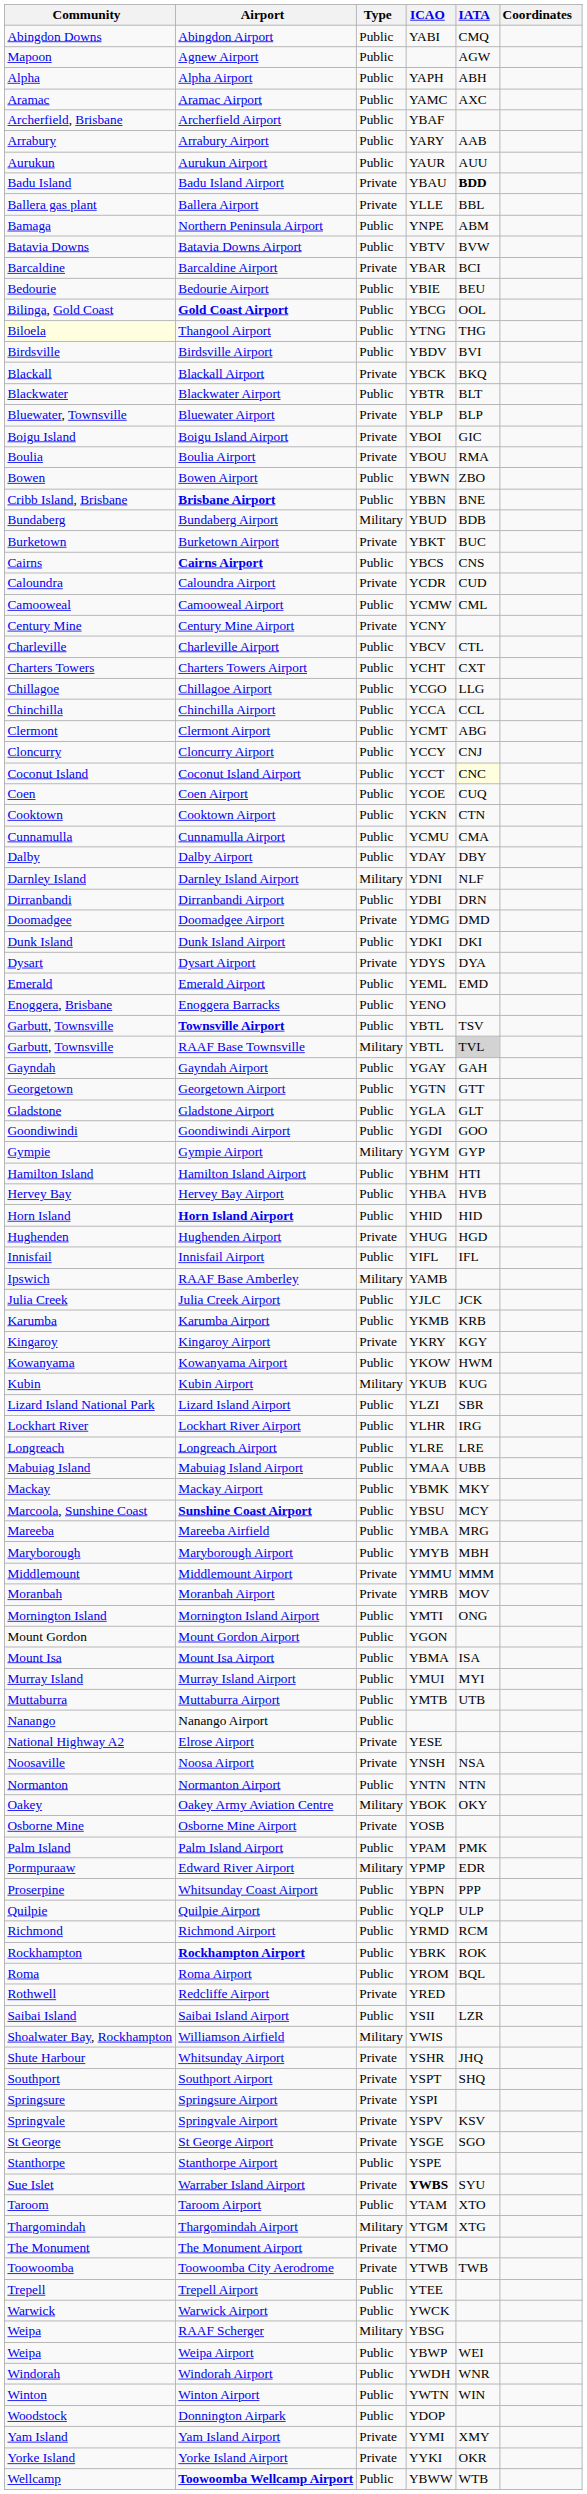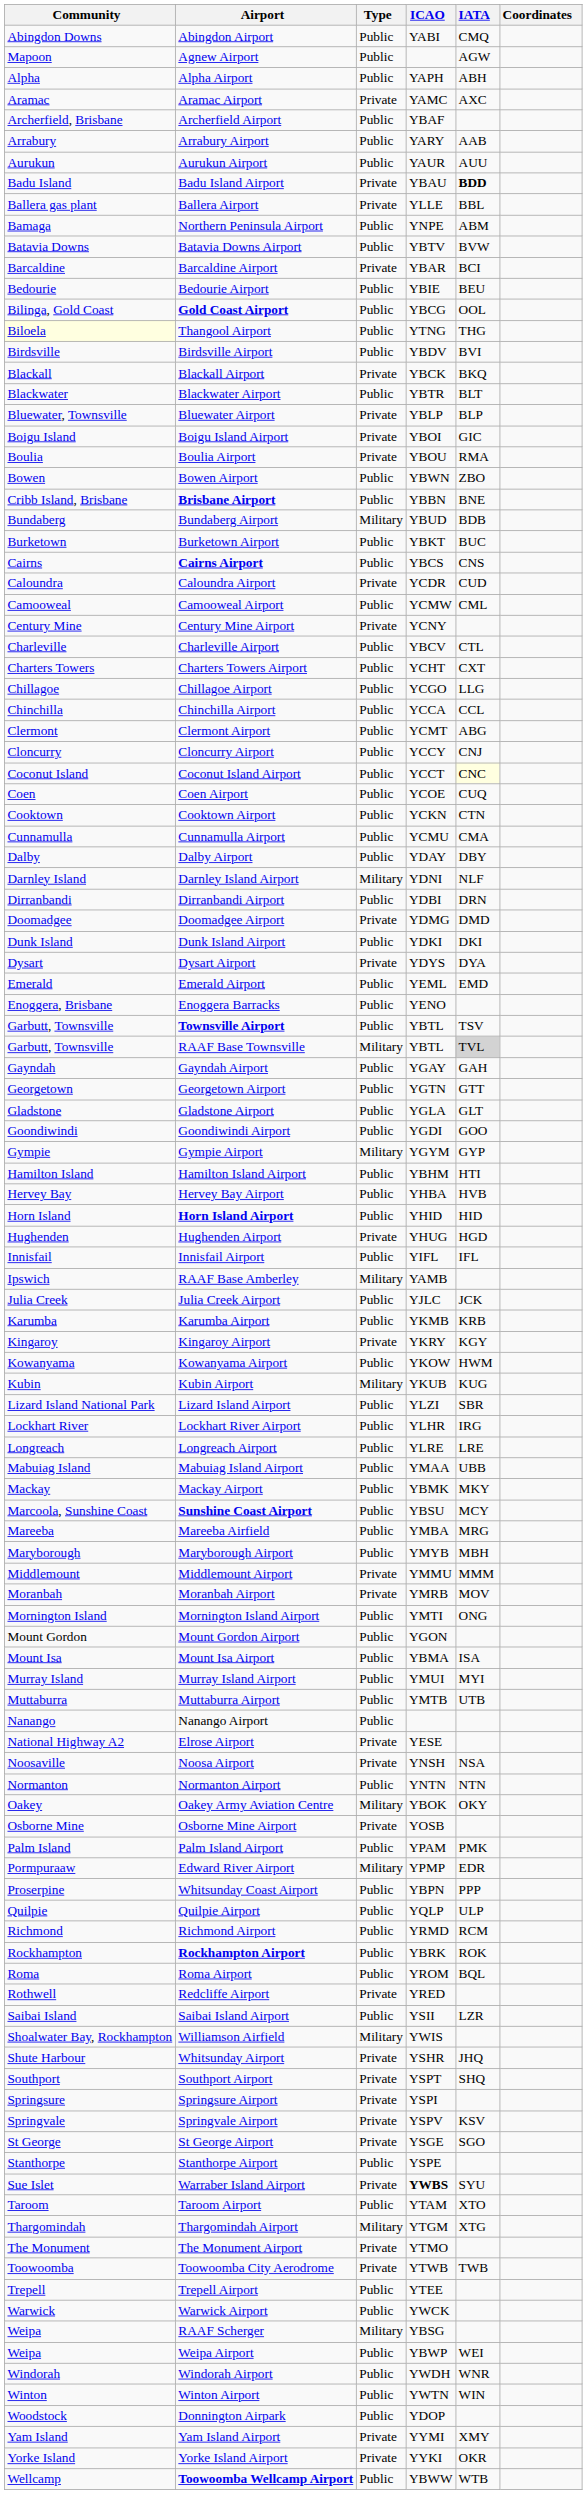Aramac Airport | Type: Public -> Private
Burketown Airport | Type: Private -> Public
